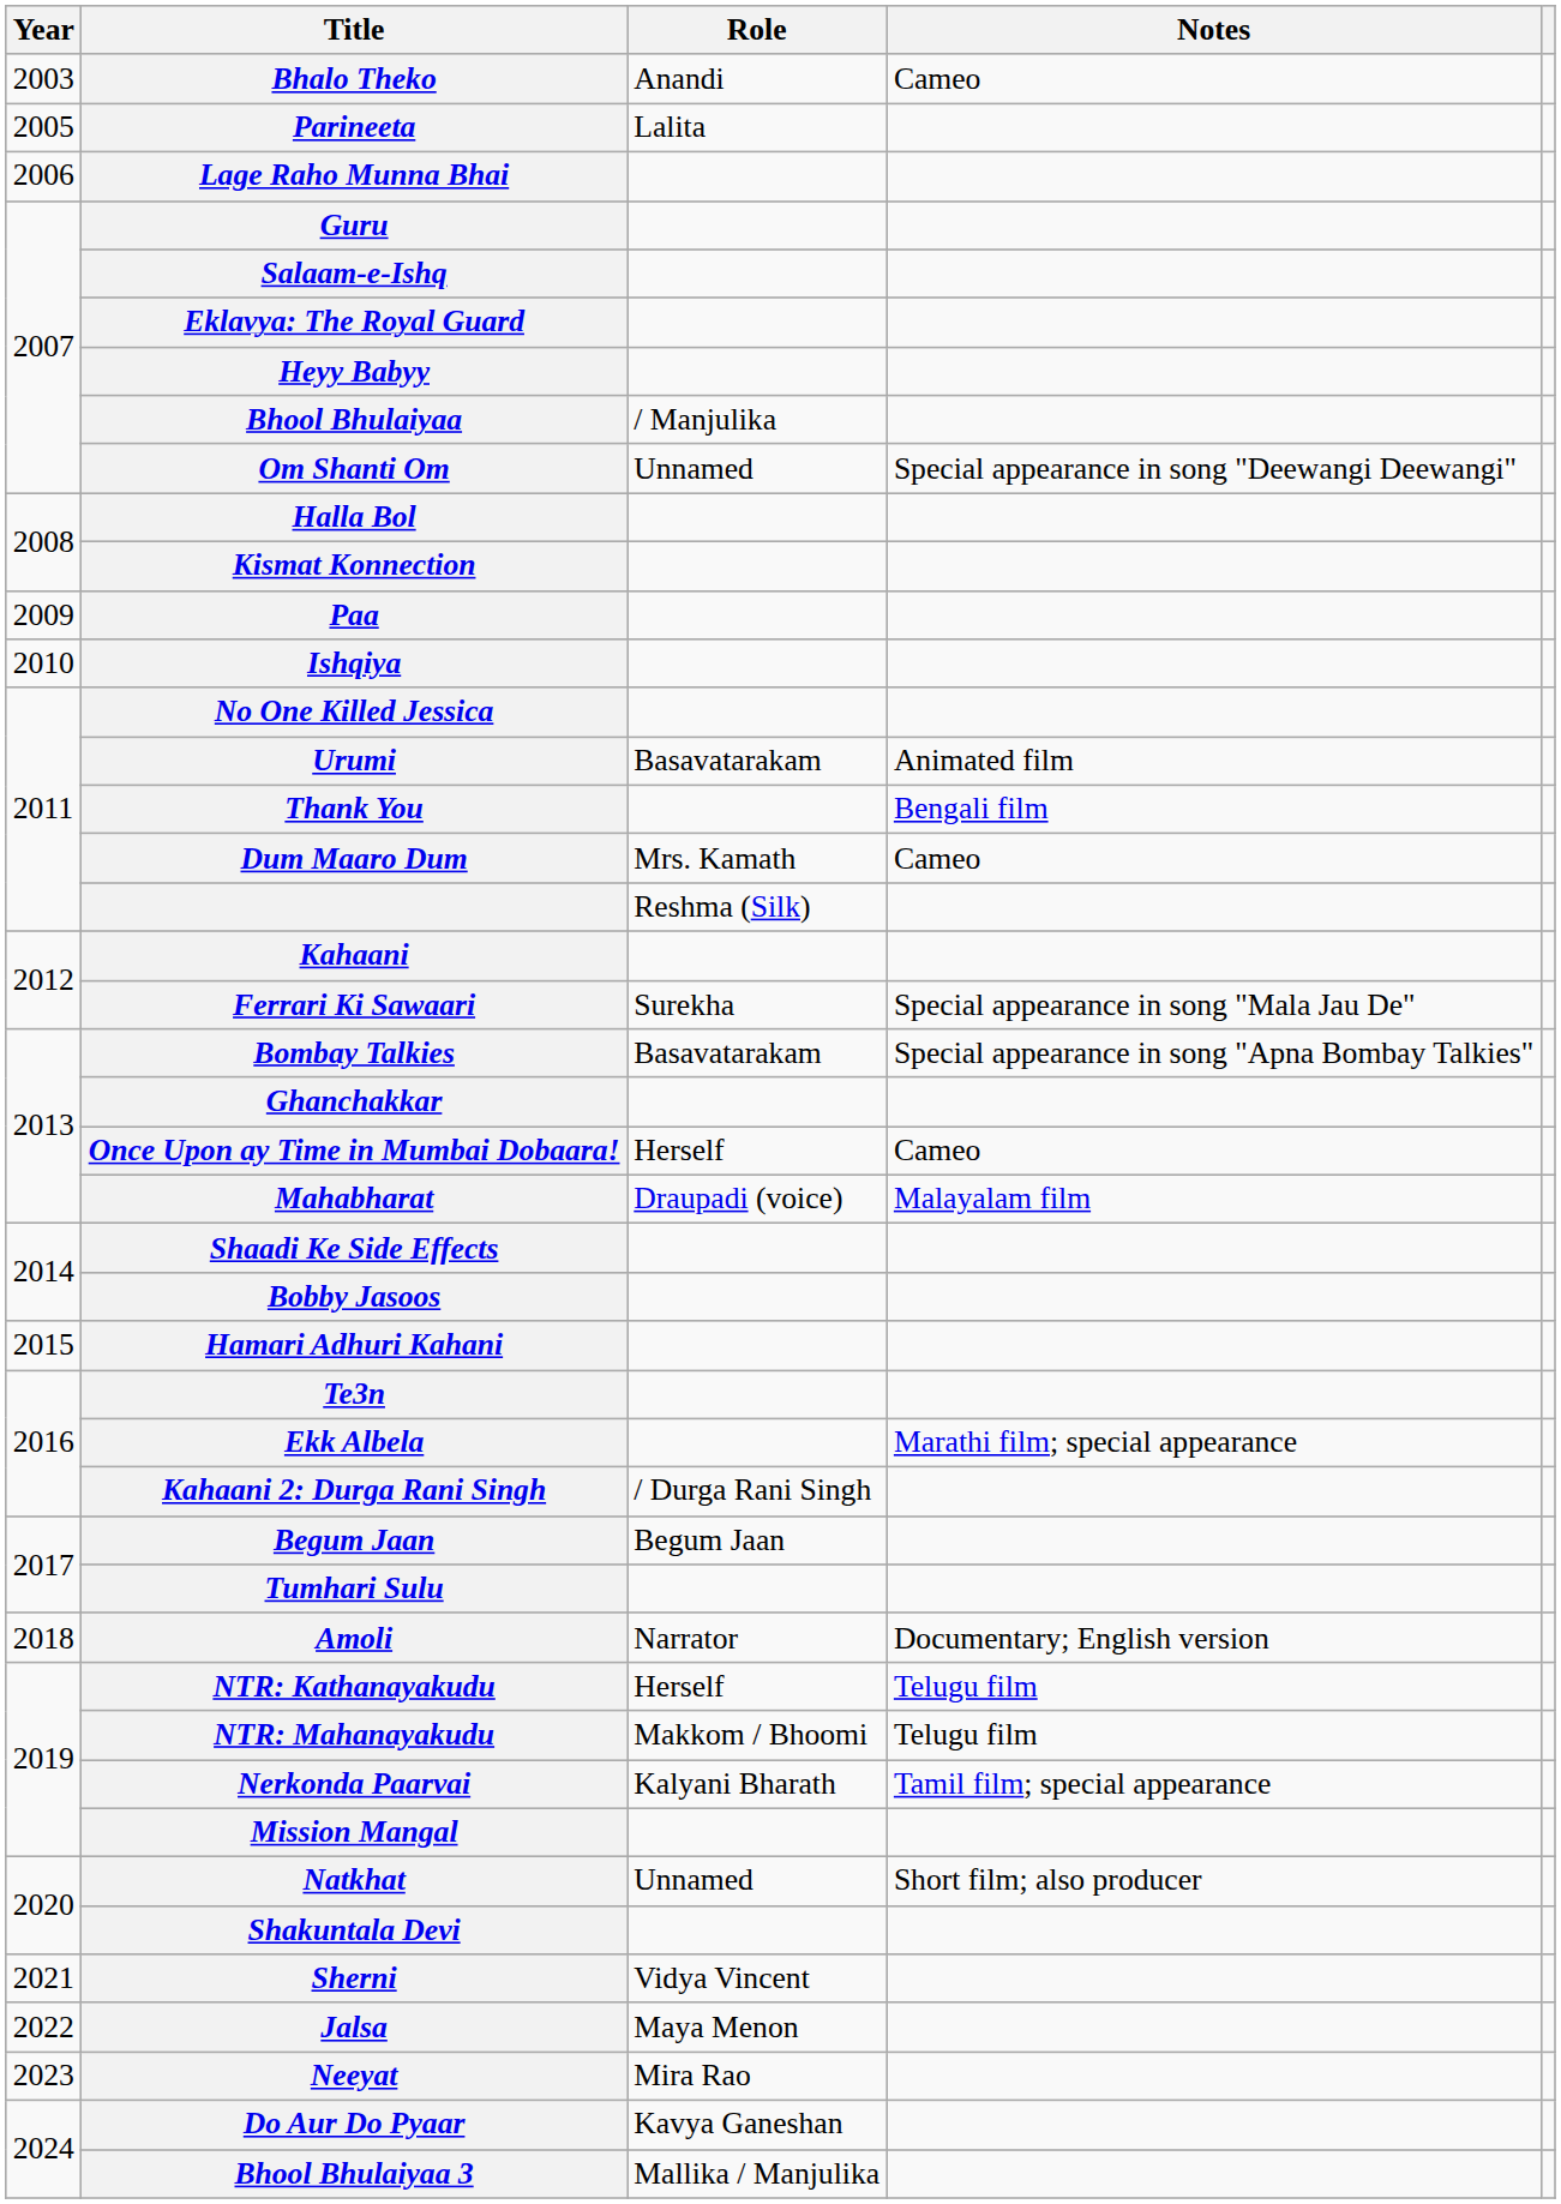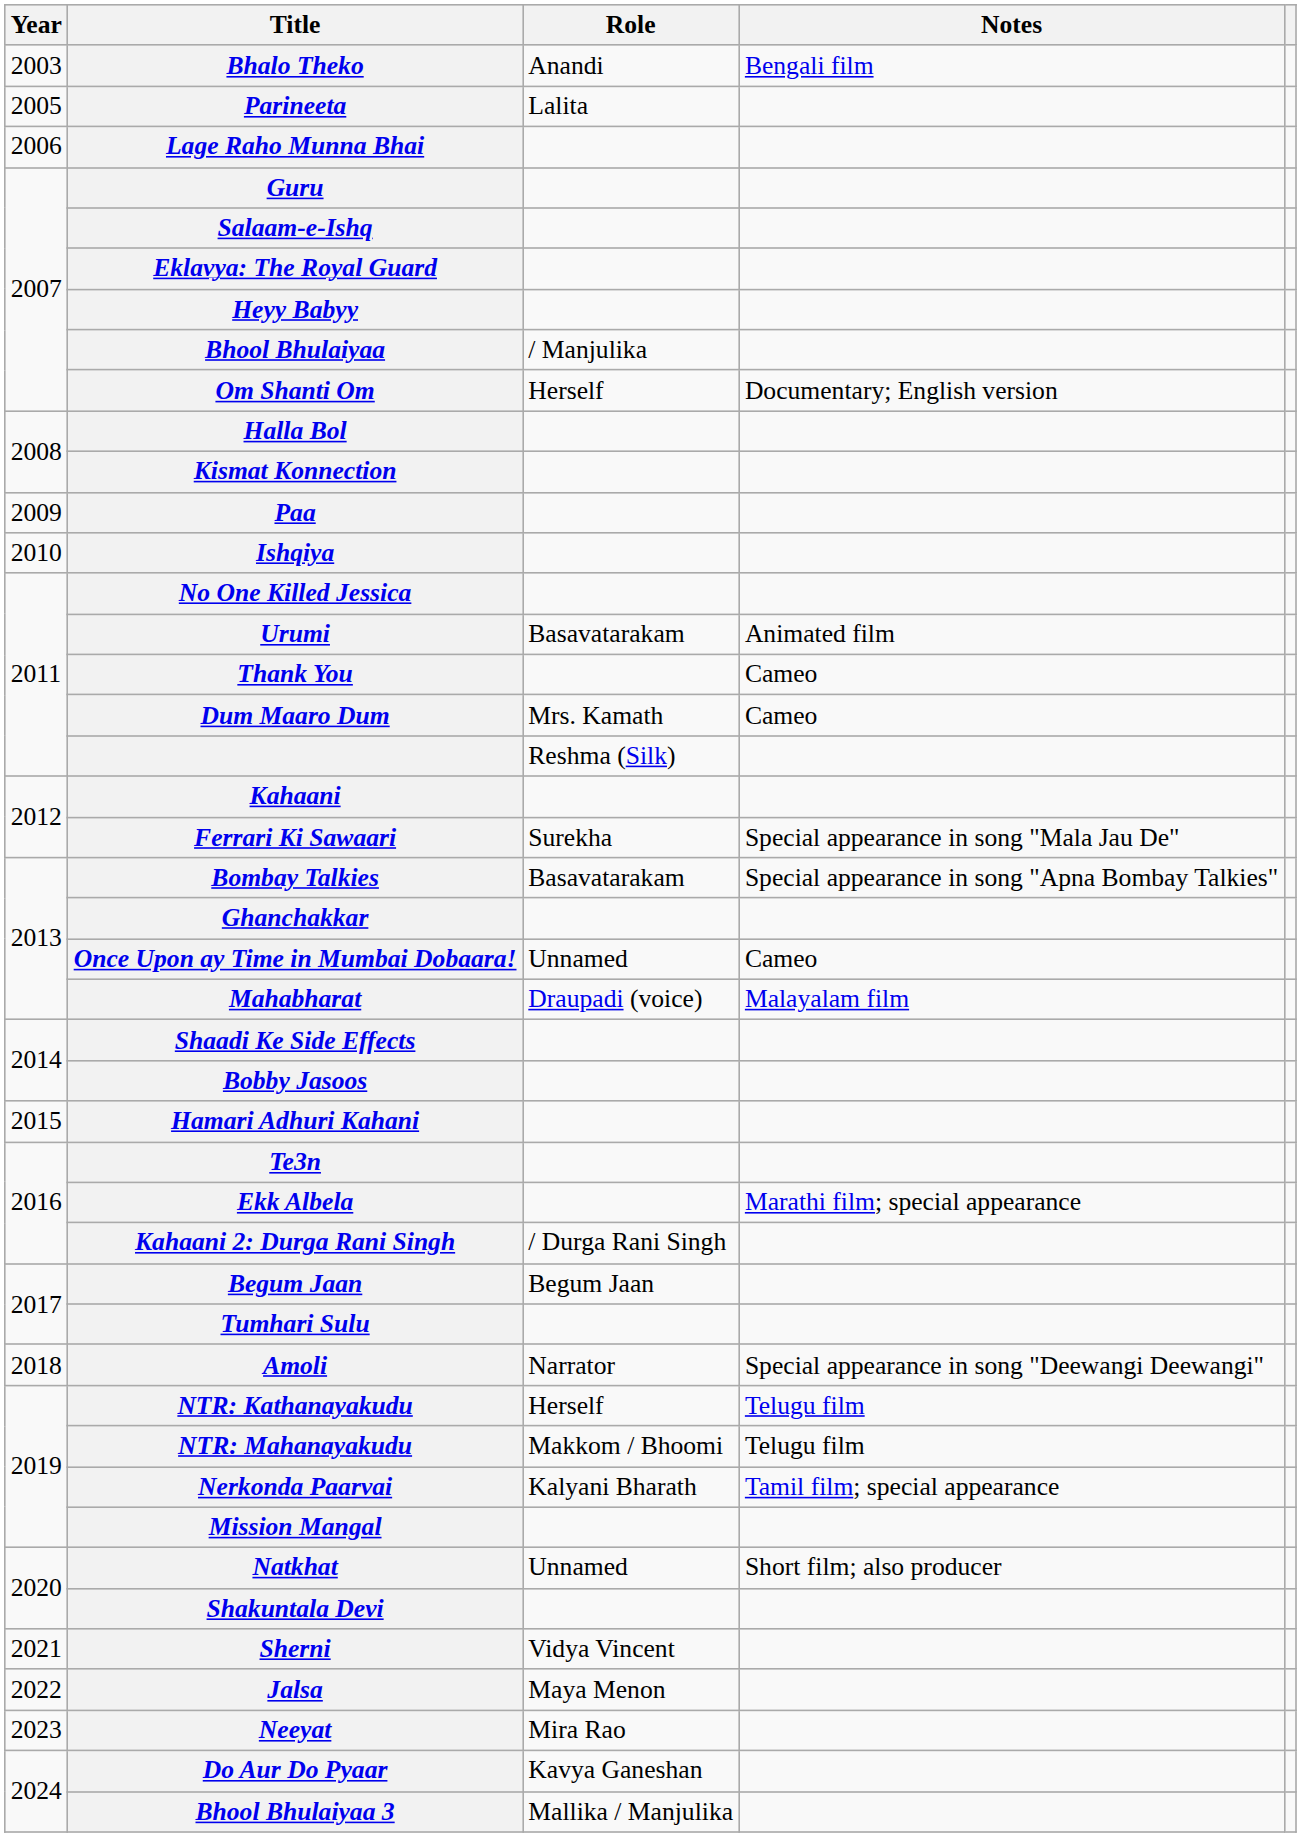Bhalo Theko | Notes: Cameo -> Bengali film
Om Shanti Om | Role: Unnamed -> Herself
Om Shanti Om | Notes: Special appearance in song "Deewangi Deewangi" -> Documentary; English version
Thank You | Notes: Bengali film -> Cameo
Once Upon ay Time in Mumbai Dobaara! | Role: Herself -> Unnamed
Amoli | Notes: Documentary; English version -> Special appearance in song "Deewangi Deewangi"
